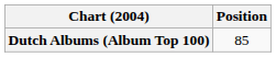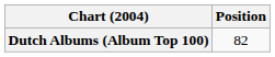Dutch Albums (Album Top 100) | Position: 85 -> 82
